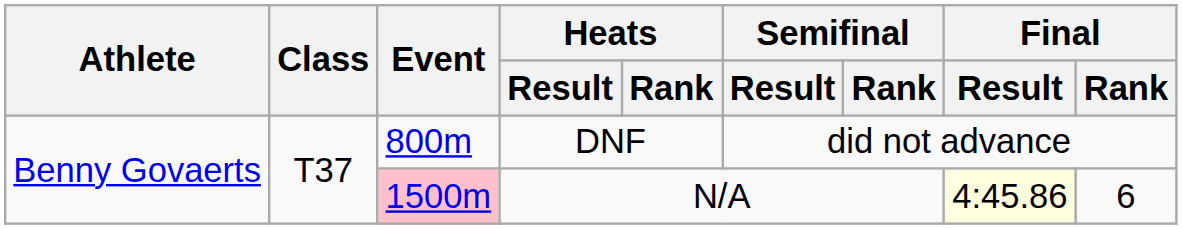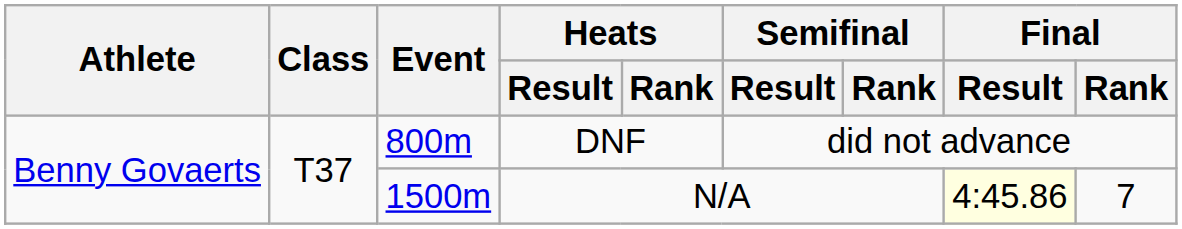N/A | Event: pink background -> no background
N/A | Final / Rank: 6 -> 7
